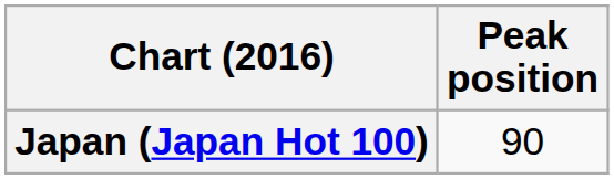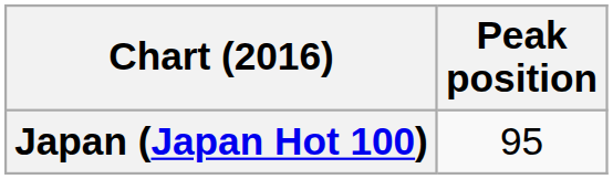Japan (Japan Hot 100) | Peak position: 90 -> 95
